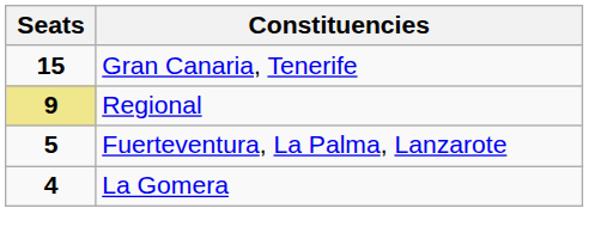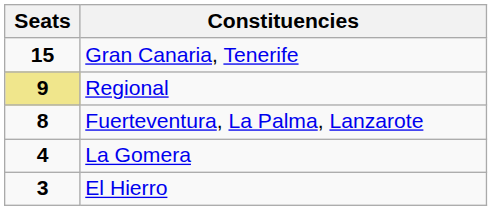Fuerteventura, La Palma, Lanzarote | Seats: 5 -> 8
+ row: 3 | El Hierro
